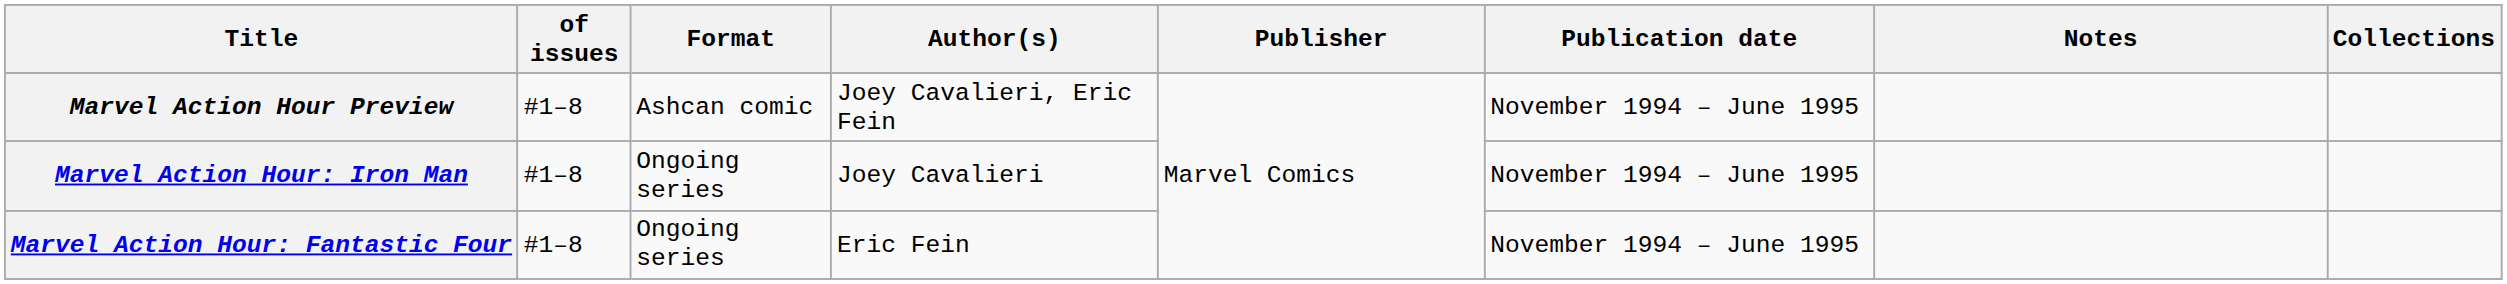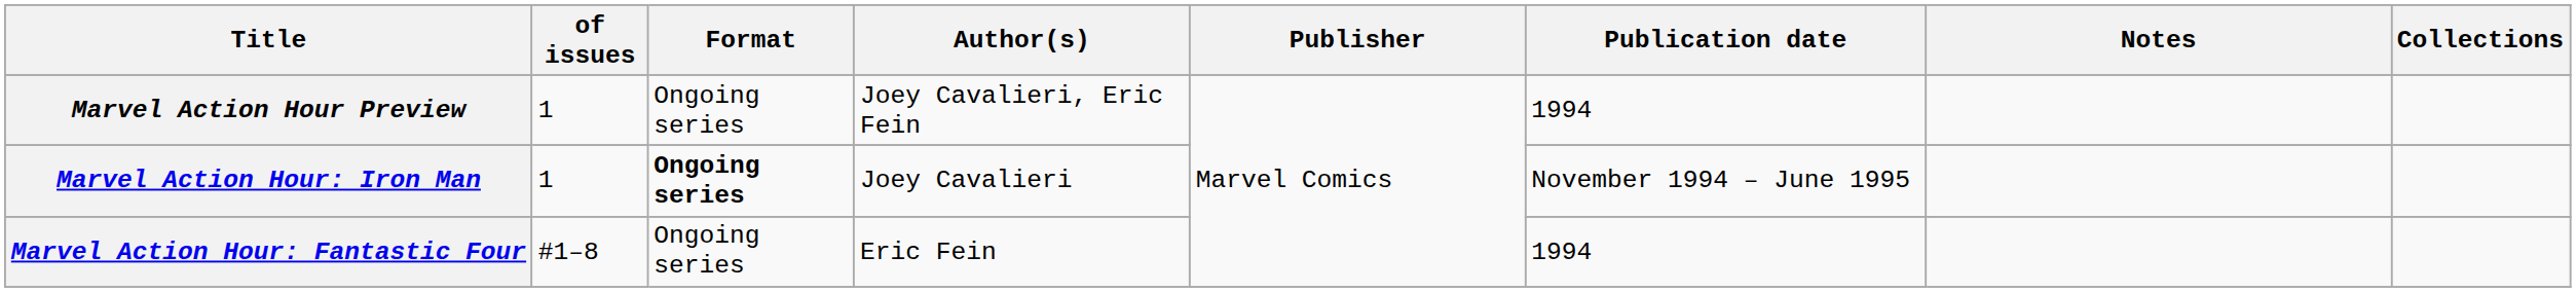Marvel Action Hour Preview | of issues: #1–8 -> 1
Marvel Action Hour Preview | Format: Ashcan comic -> Ongoing series
Marvel Action Hour Preview | Publication date: November 1994 – June 1995 -> 1994
Marvel Action Hour: Iron Man | of issues: #1–8 -> 1
Marvel Action Hour: Iron Man | Format: normal -> bold
Marvel Action Hour: Fantastic Four | Publication date: November 1994 – June 1995 -> 1994
